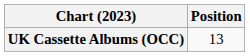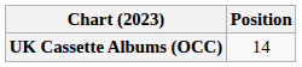UK Cassette Albums (OCC) | Position: 13 -> 14
